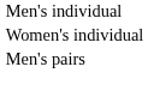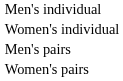+ row: Women's pairs
